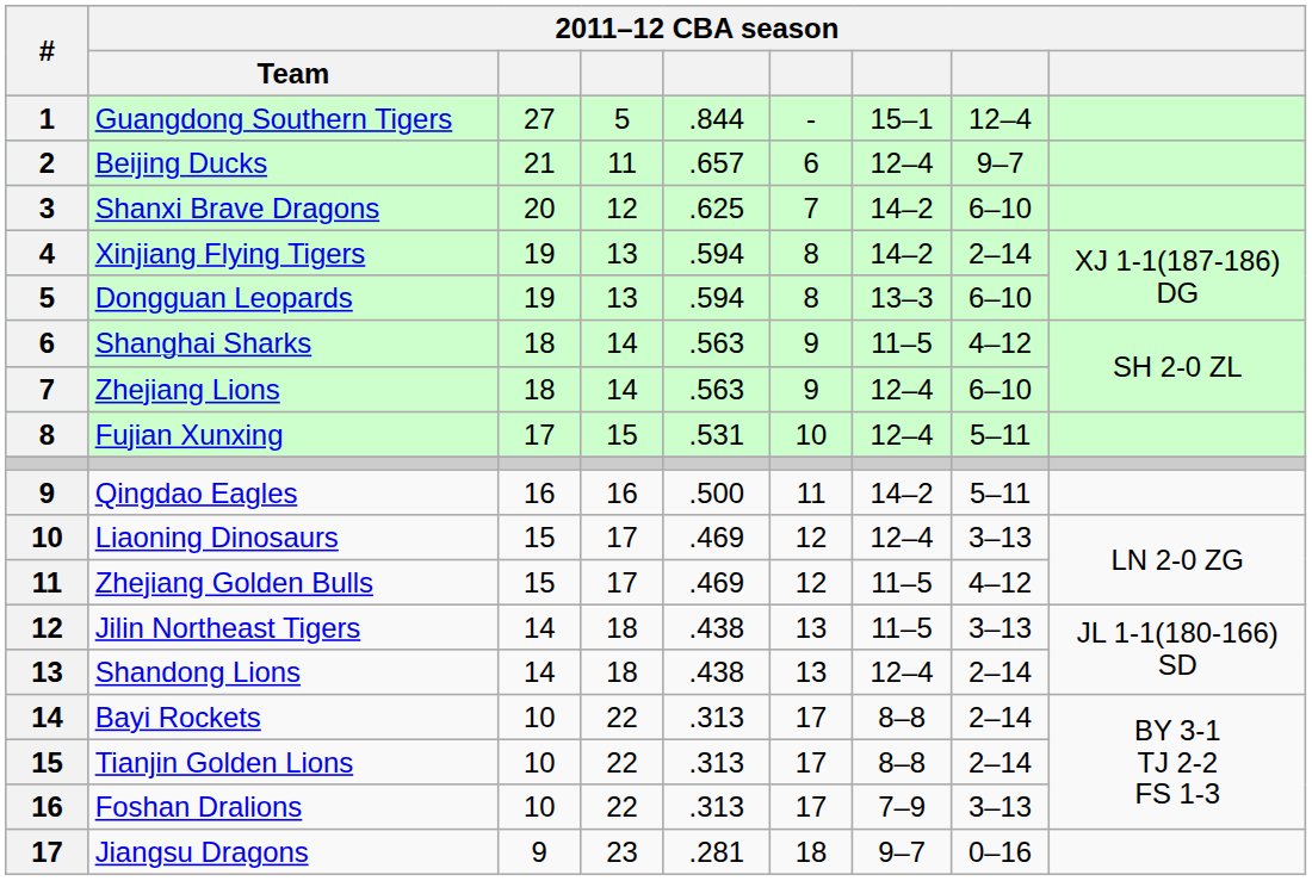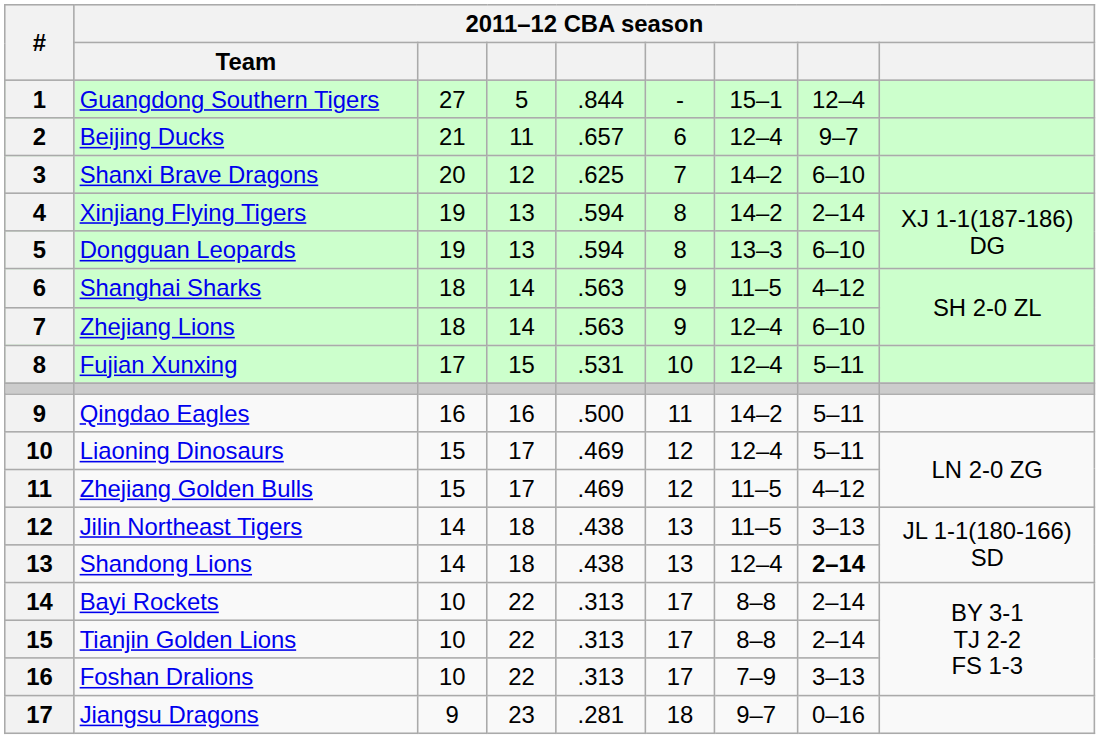Liaoning Dinosaurs | column 8: 3–13 -> 5–11
Shandong Lions | column 8: normal -> bold
